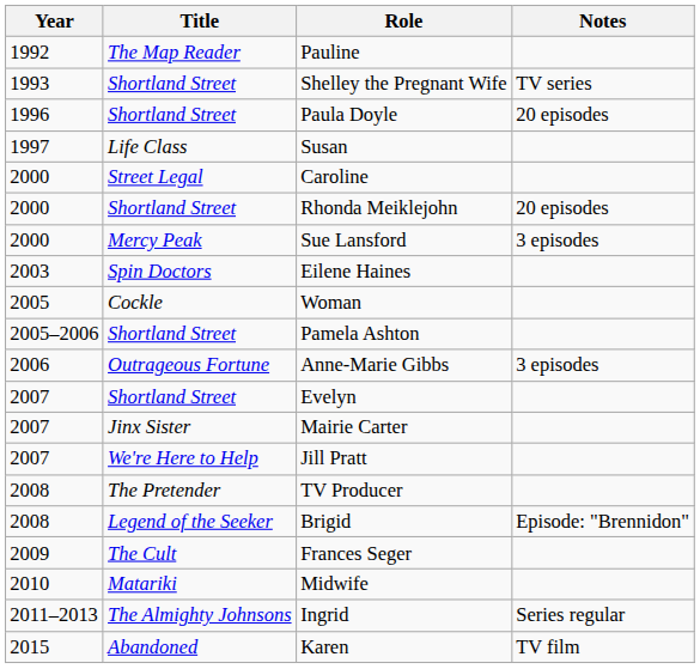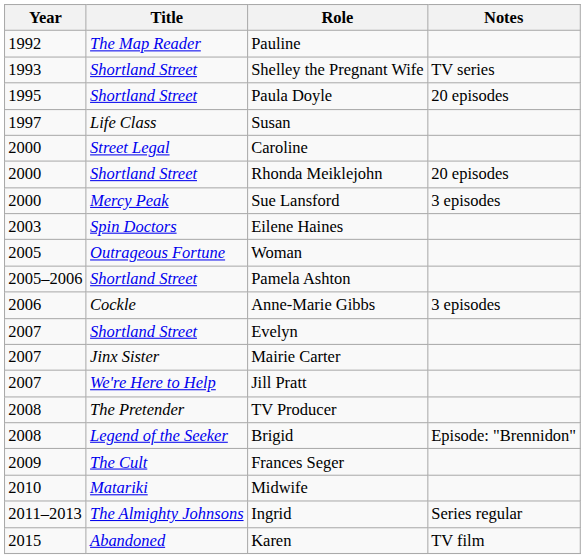Paula Doyle | Year: 1996 -> 1995
Woman | Title: Cockle -> Outrageous Fortune
Anne-Marie Gibbs | Title: Outrageous Fortune -> Cockle
